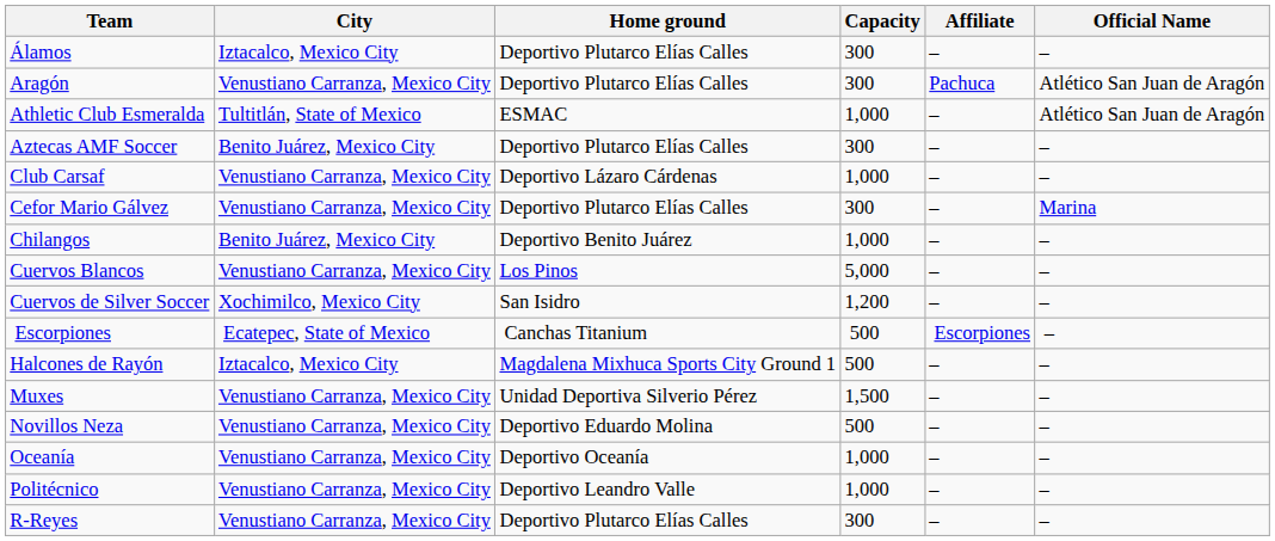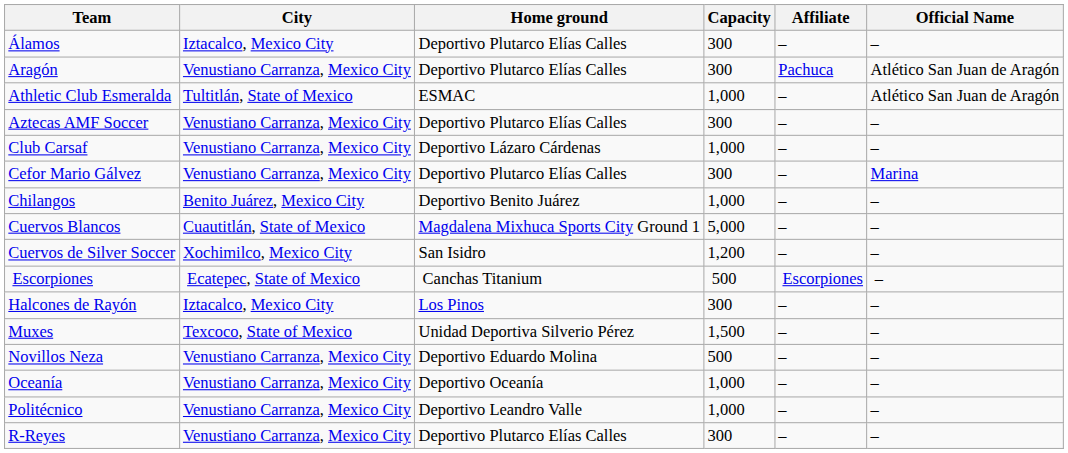Aztecas AMF Soccer | City: Benito Juárez, Mexico City -> Venustiano Carranza, Mexico City
Cuervos Blancos | City: Venustiano Carranza, Mexico City -> Cuautitlán, State of Mexico
Cuervos Blancos | Home ground: Los Pinos -> Magdalena Mixhuca Sports City Ground 1
Halcones de Rayón | Home ground: Magdalena Mixhuca Sports City Ground 1 -> Los Pinos
Halcones de Rayón | Capacity: 500 -> 300
Muxes | City: Venustiano Carranza, Mexico City -> Texcoco, State of Mexico
